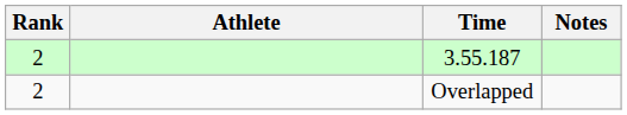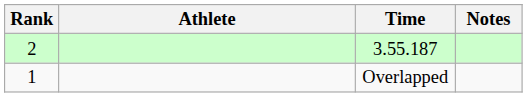Overlapped | Rank: 2 -> 1
